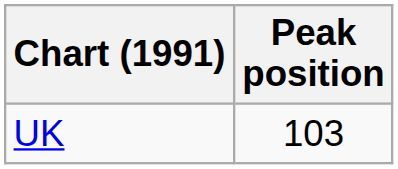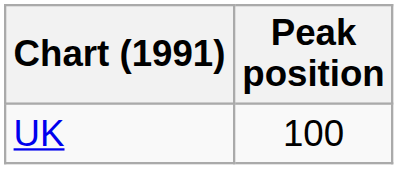UK | Peak position: 103 -> 100
